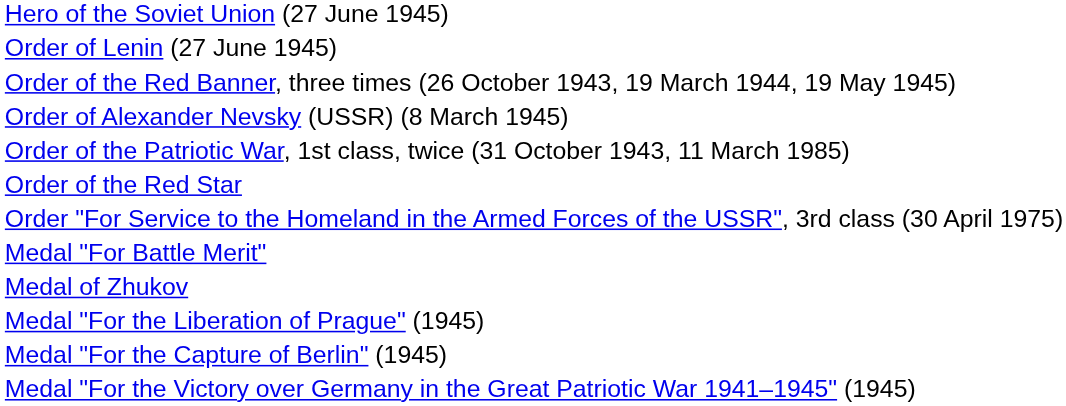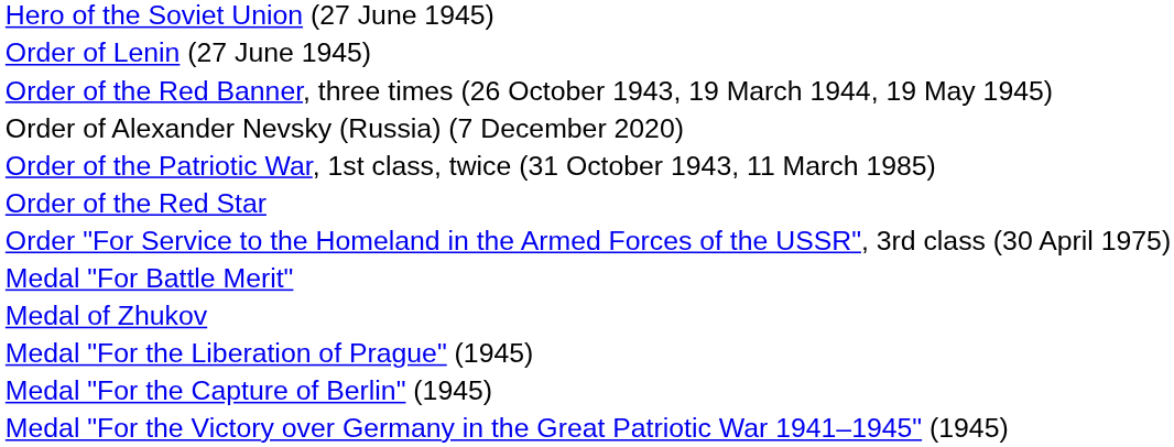- row: Order of Alexander Nevsky (USSR) (8 March 1945)
+ row: Order of Alexander Nevsky (Russia) (7 December 2020)
